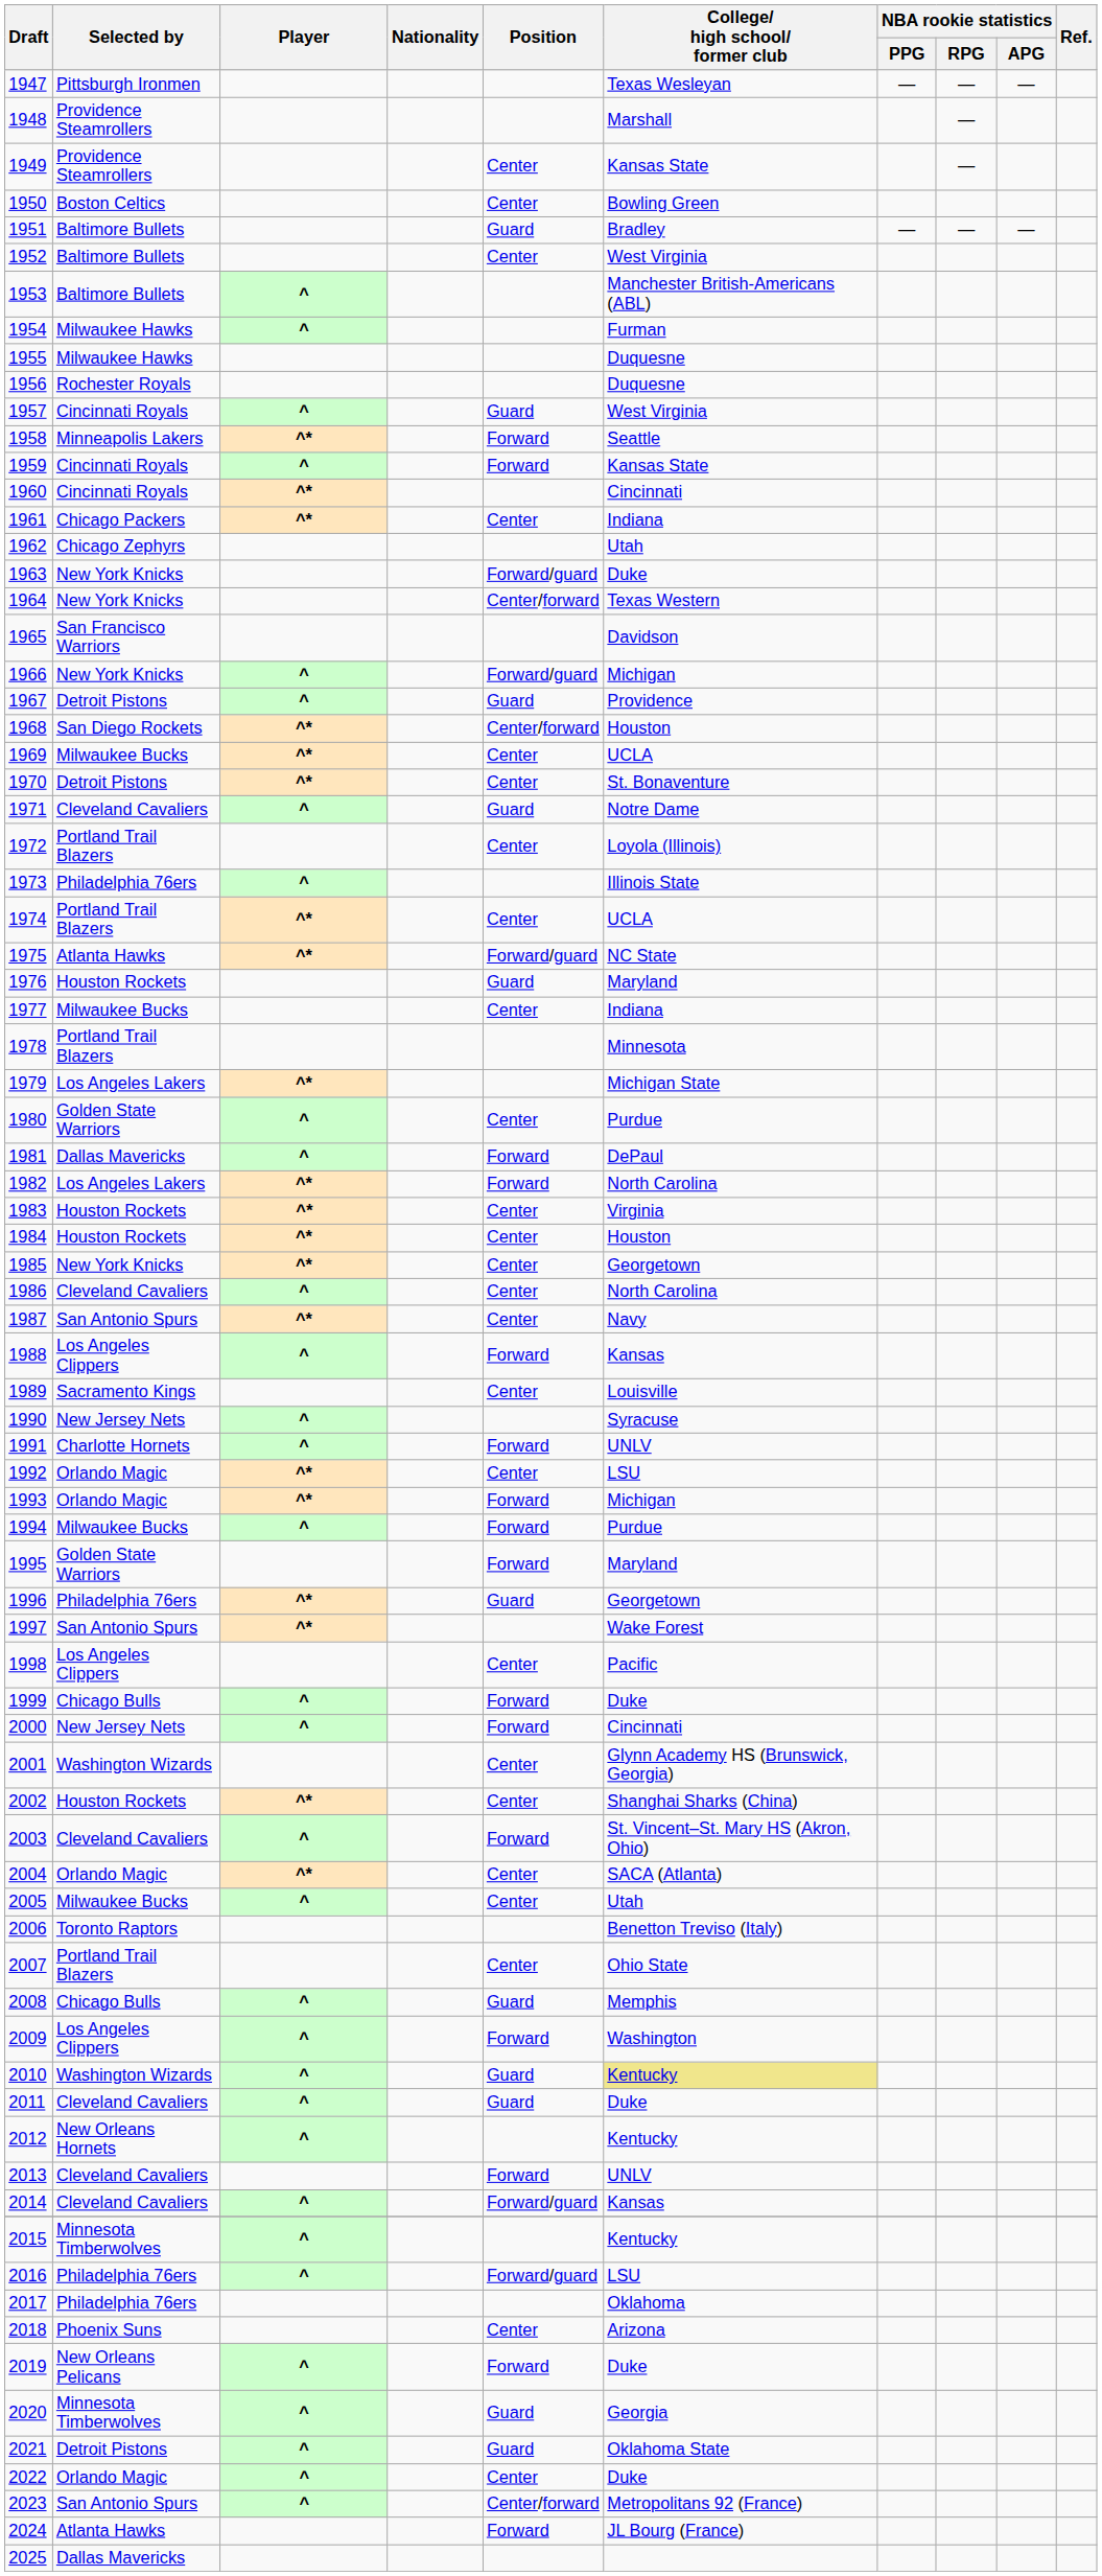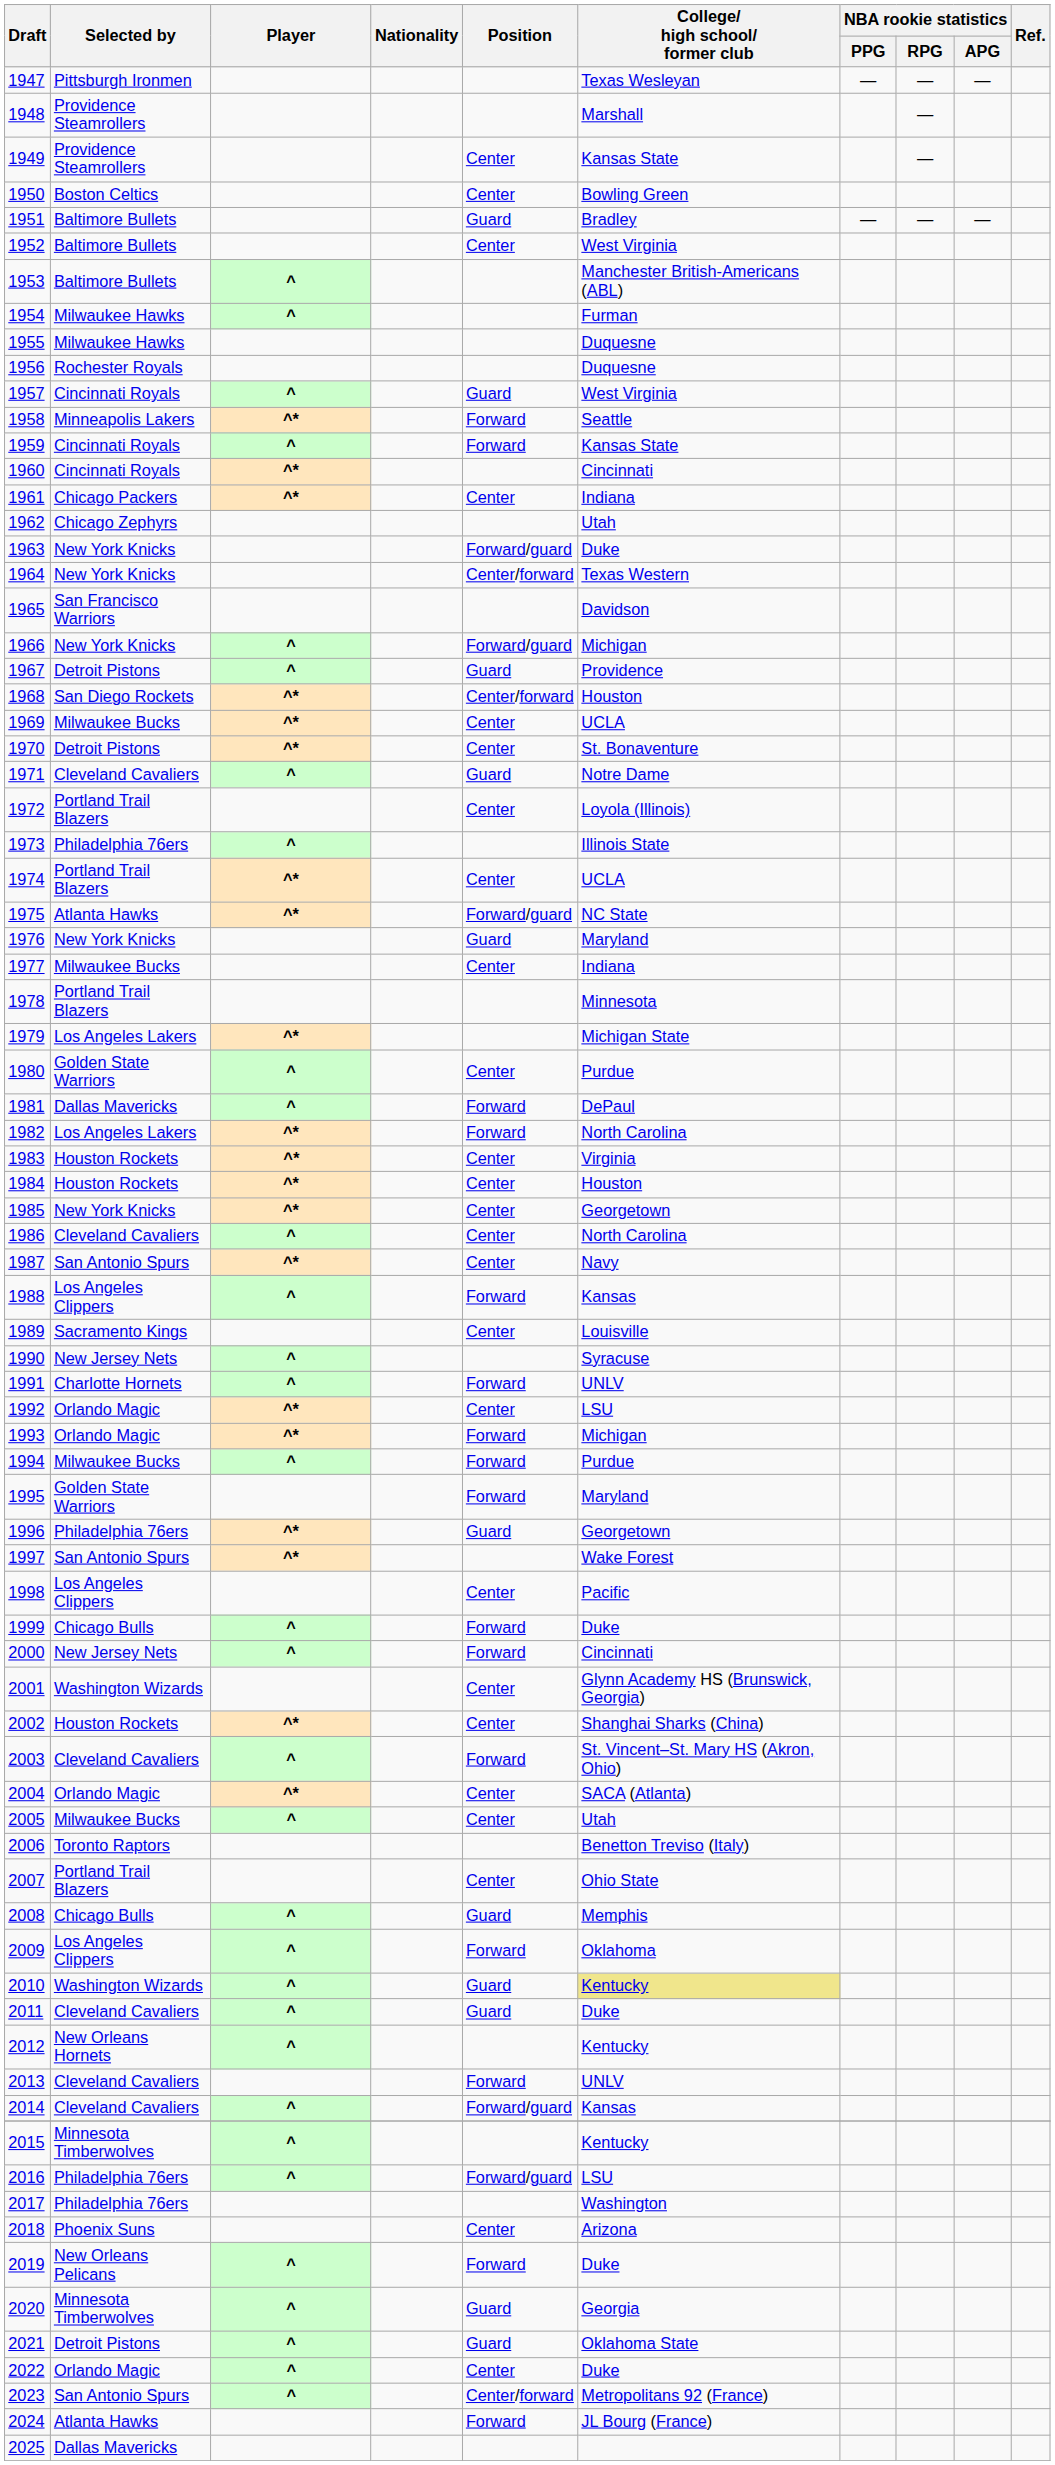1976 | Selected by: Houston Rockets -> New York Knicks
2009 | College/ high school/ former club: Washington -> Oklahoma
2017 | College/ high school/ former club: Oklahoma -> Washington
